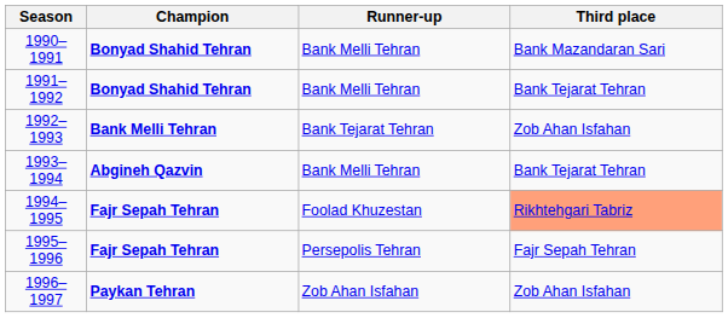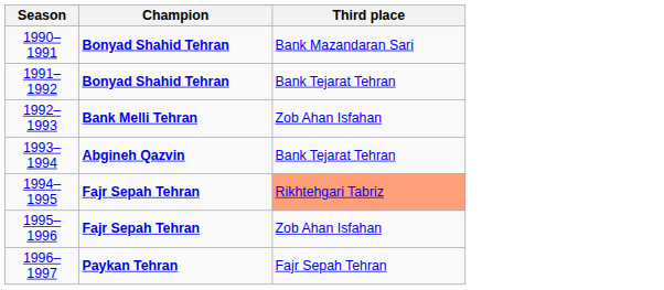- column: Runner-up | Bank Melli Tehran | Bank Melli Tehran | Bank Tejarat Tehran | Bank Melli Tehran | Foolad Khuzestan | Persepolis Tehran | Zob Ahan Isfahan
1995–1996 | Third place: Fajr Sepah Tehran -> Zob Ahan Isfahan
1996–1997 | Third place: Zob Ahan Isfahan -> Fajr Sepah Tehran
